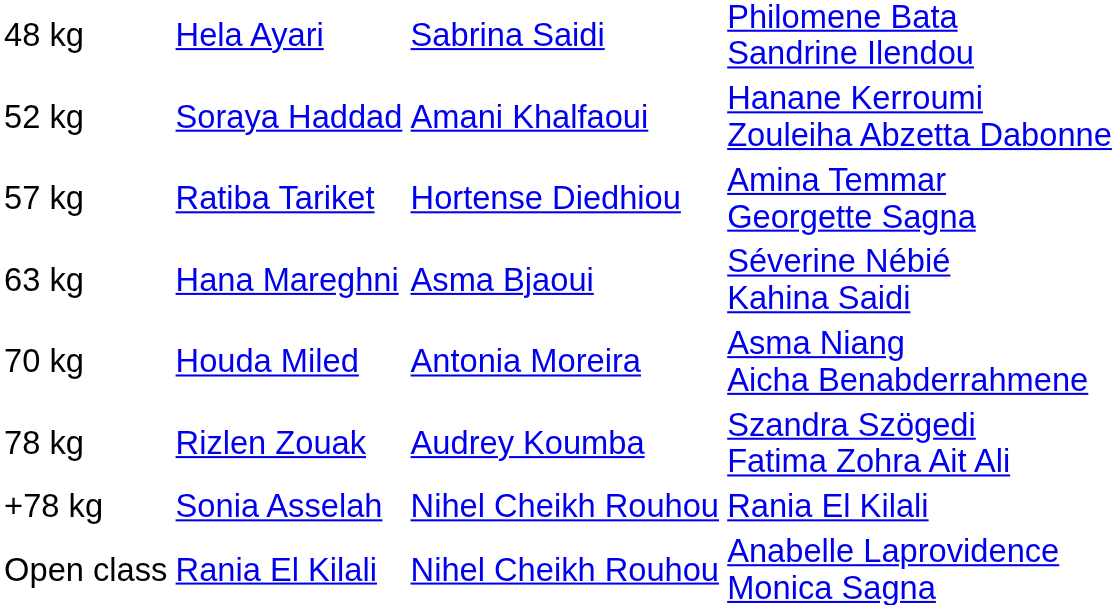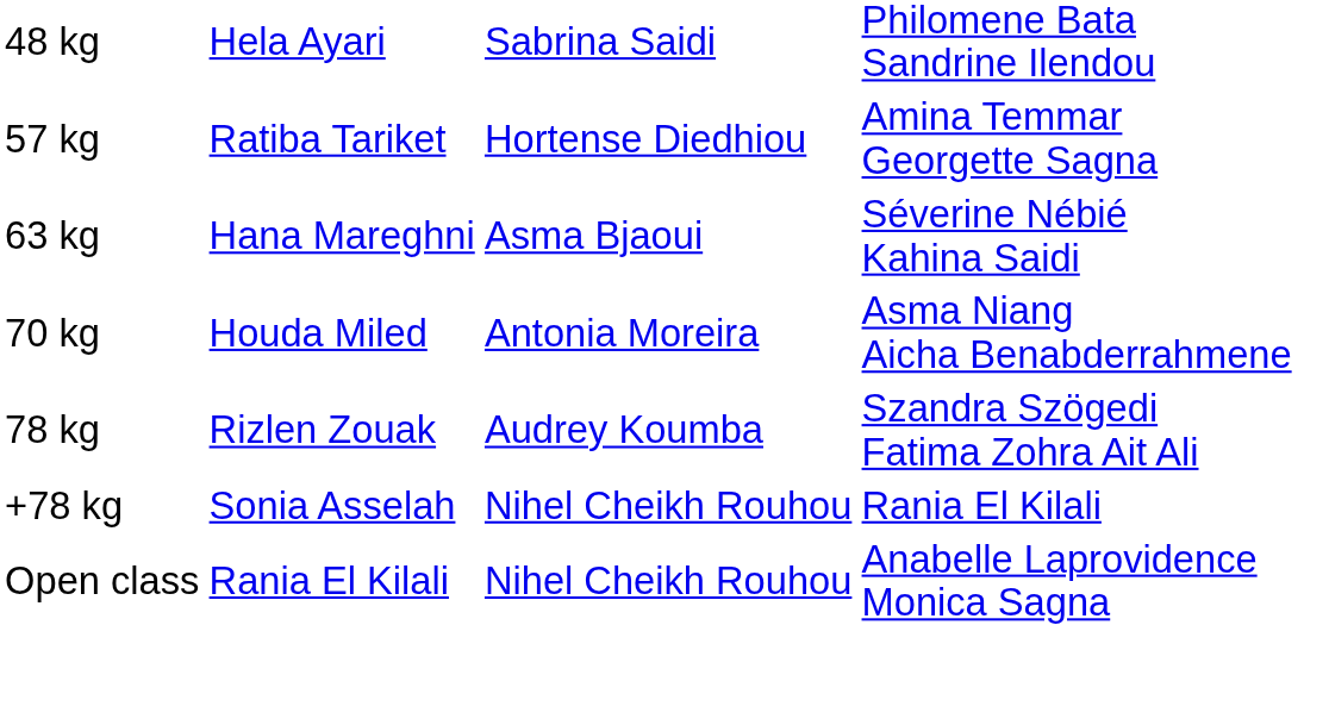- row: 52 kg | Soraya Haddad | Amani Khalfaoui | Hanane Kerroumi Zouleiha Abzetta Dabonne
